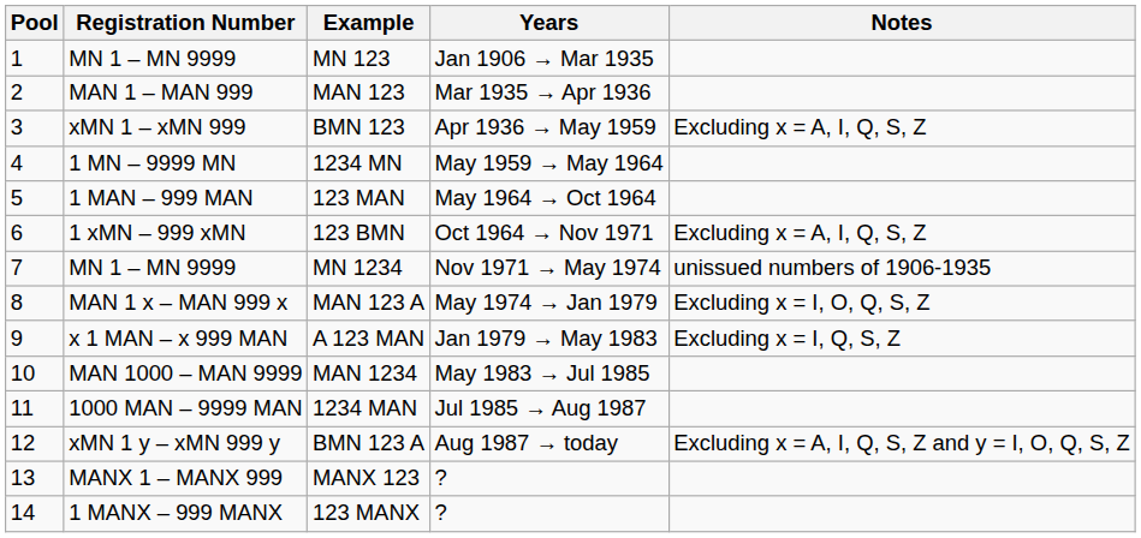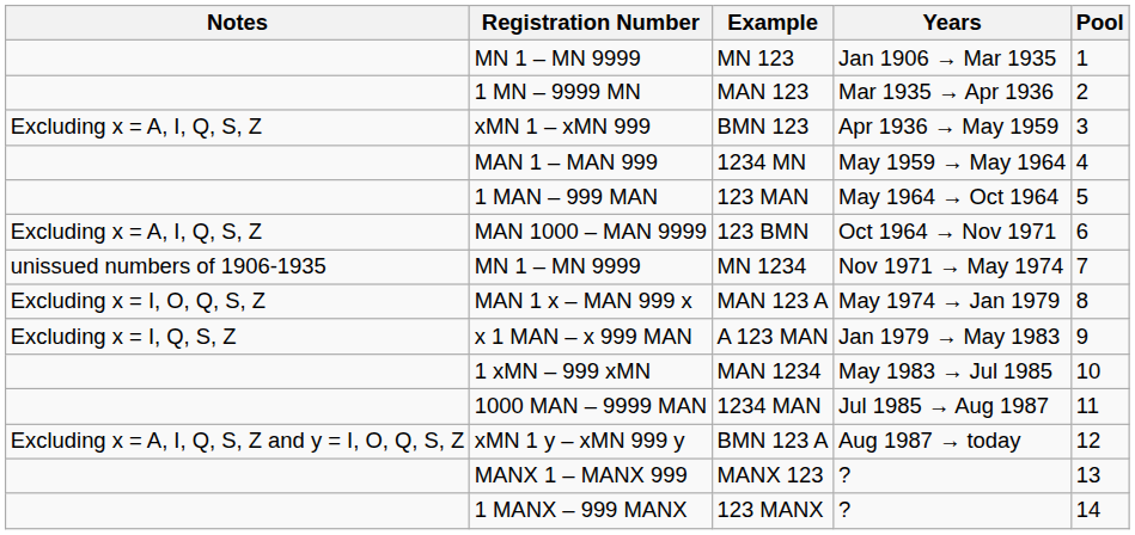columns swapped: Pool <-> Notes
MAN 123 | Registration Number: MAN 1 – MAN 999 -> 1 MN – 9999 MN
1234 MN | Registration Number: 1 MN – 9999 MN -> MAN 1 – MAN 999
123 BMN | Registration Number: 1 xMN – 999 xMN -> MAN 1000 – MAN 9999
MAN 1234 | Registration Number: MAN 1000 – MAN 9999 -> 1 xMN – 999 xMN
